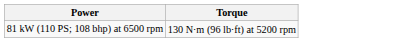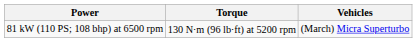+ column: Vehicles | (March) Micra Superturbo
